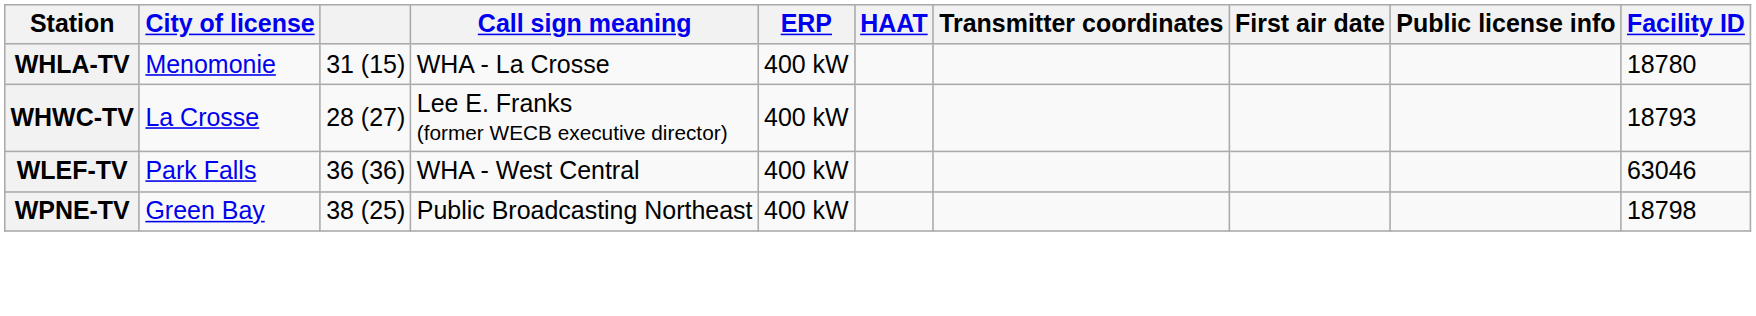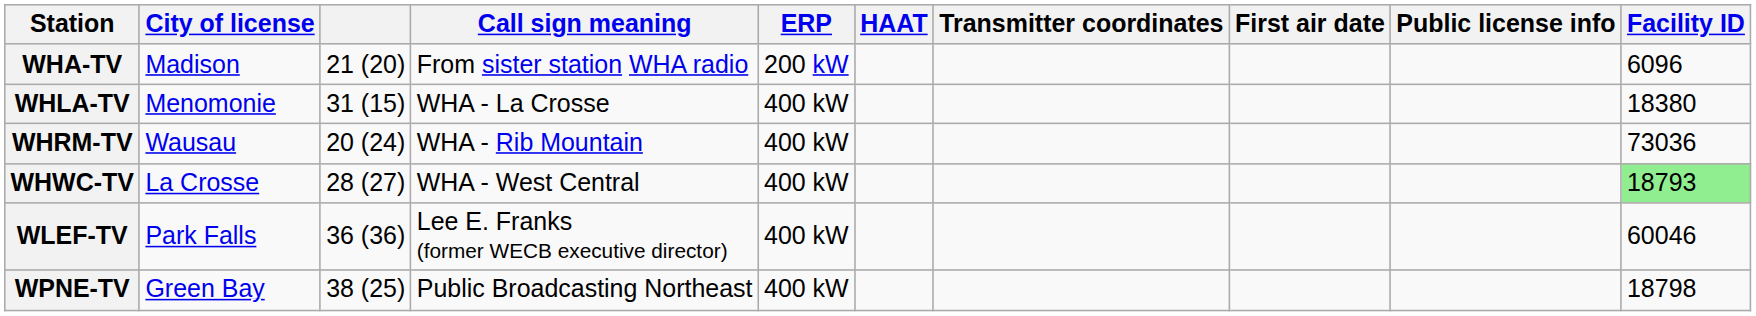+ row: WHA-TV | Madison | 21 (20) | From sister station WHA radio | 200 kW | 6096
WHLA-TV | Facility ID: 18780 -> 18380
+ row: WHRM-TV | Wausau | 20 (24) | WHA - Rib Mountain | 400 kW | 73036
WHWC-TV | Call sign meaning: Lee E. Franks (former WECB executive director) -> WHA - West Central
WHWC-TV | Facility ID: no background -> lightgreen background
WLEF-TV | Call sign meaning: WHA - West Central -> Lee E. Franks (former WECB executive director)
WLEF-TV | Facility ID: 63046 -> 60046
